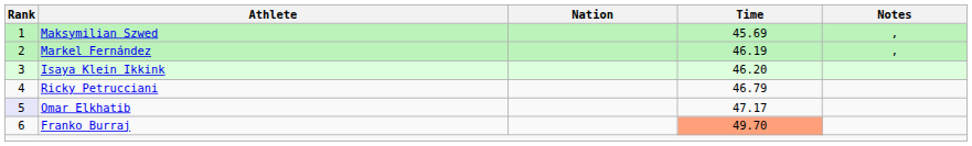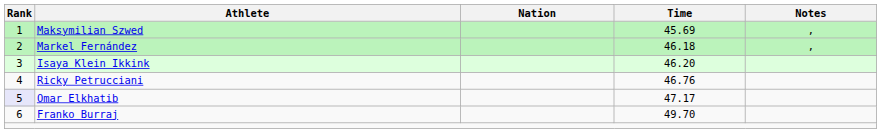Markel Fernández | Time: 46.19 -> 46.18
Ricky Petrucciani | Time: 46.79 -> 46.76
Franko Burraj | Time: lightsalmon background -> no background
